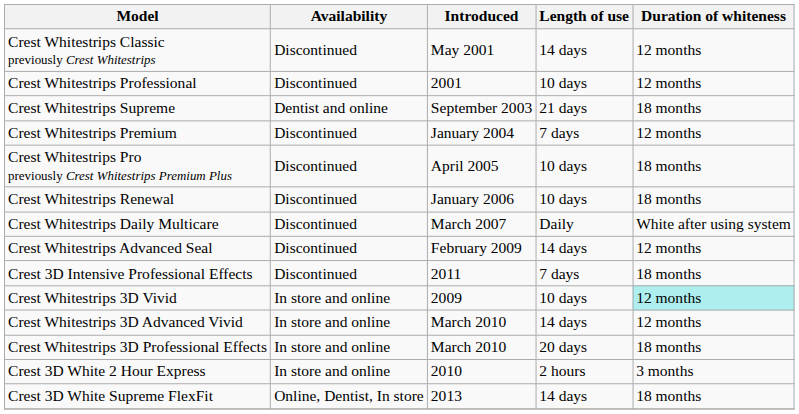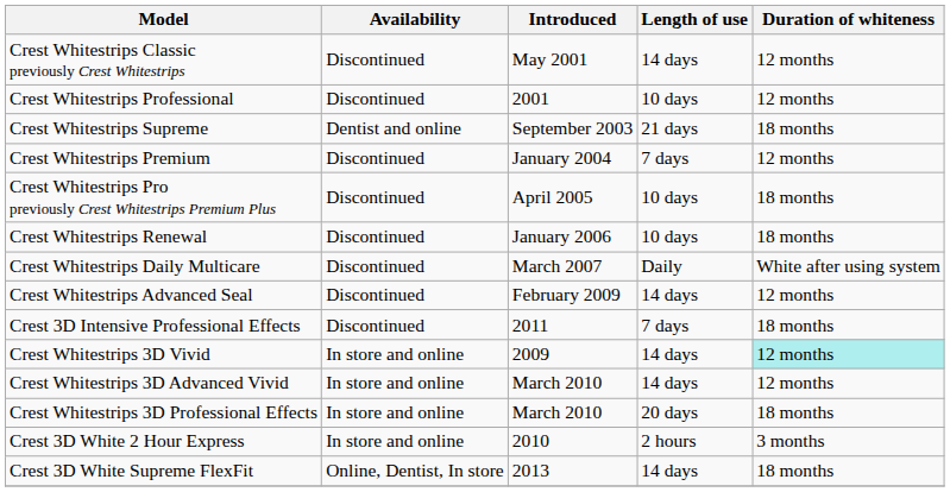Crest Whitestrips 3D Vivid | Length of use: 10 days -> 14 days
